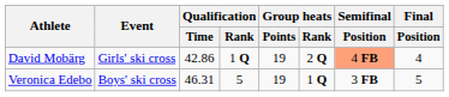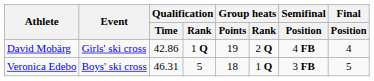David Mobärg | Semifinal / Position: lightsalmon background -> no background
Veronica Edebo | Group heats / Points: 19 -> 18
